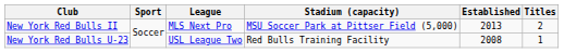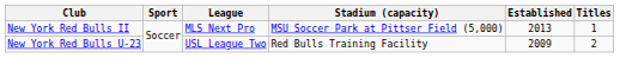New York Red Bulls II | Titles: 2 -> 1
New York Red Bulls U-23 | Established: 2008 -> 2009
New York Red Bulls U-23 | Titles: 1 -> 2
